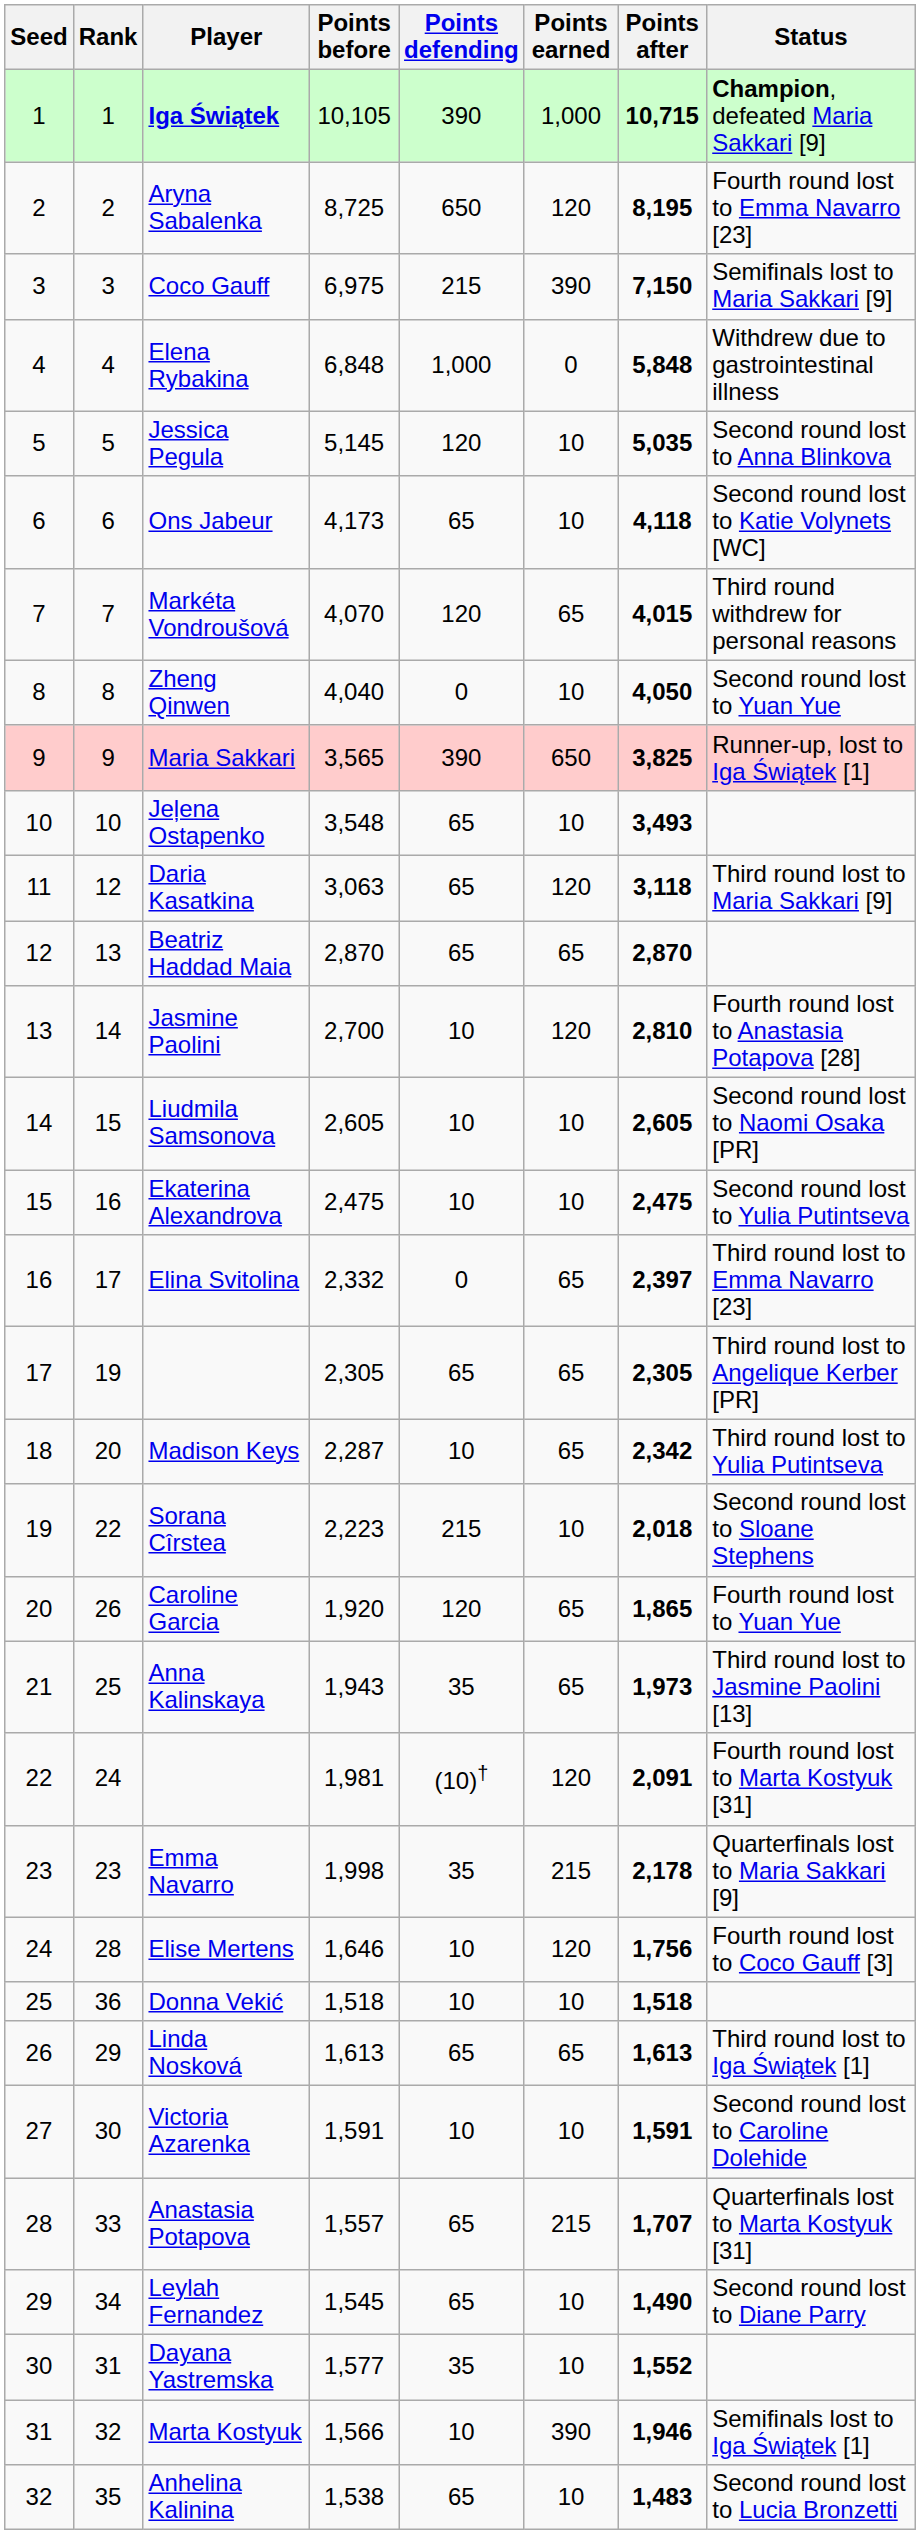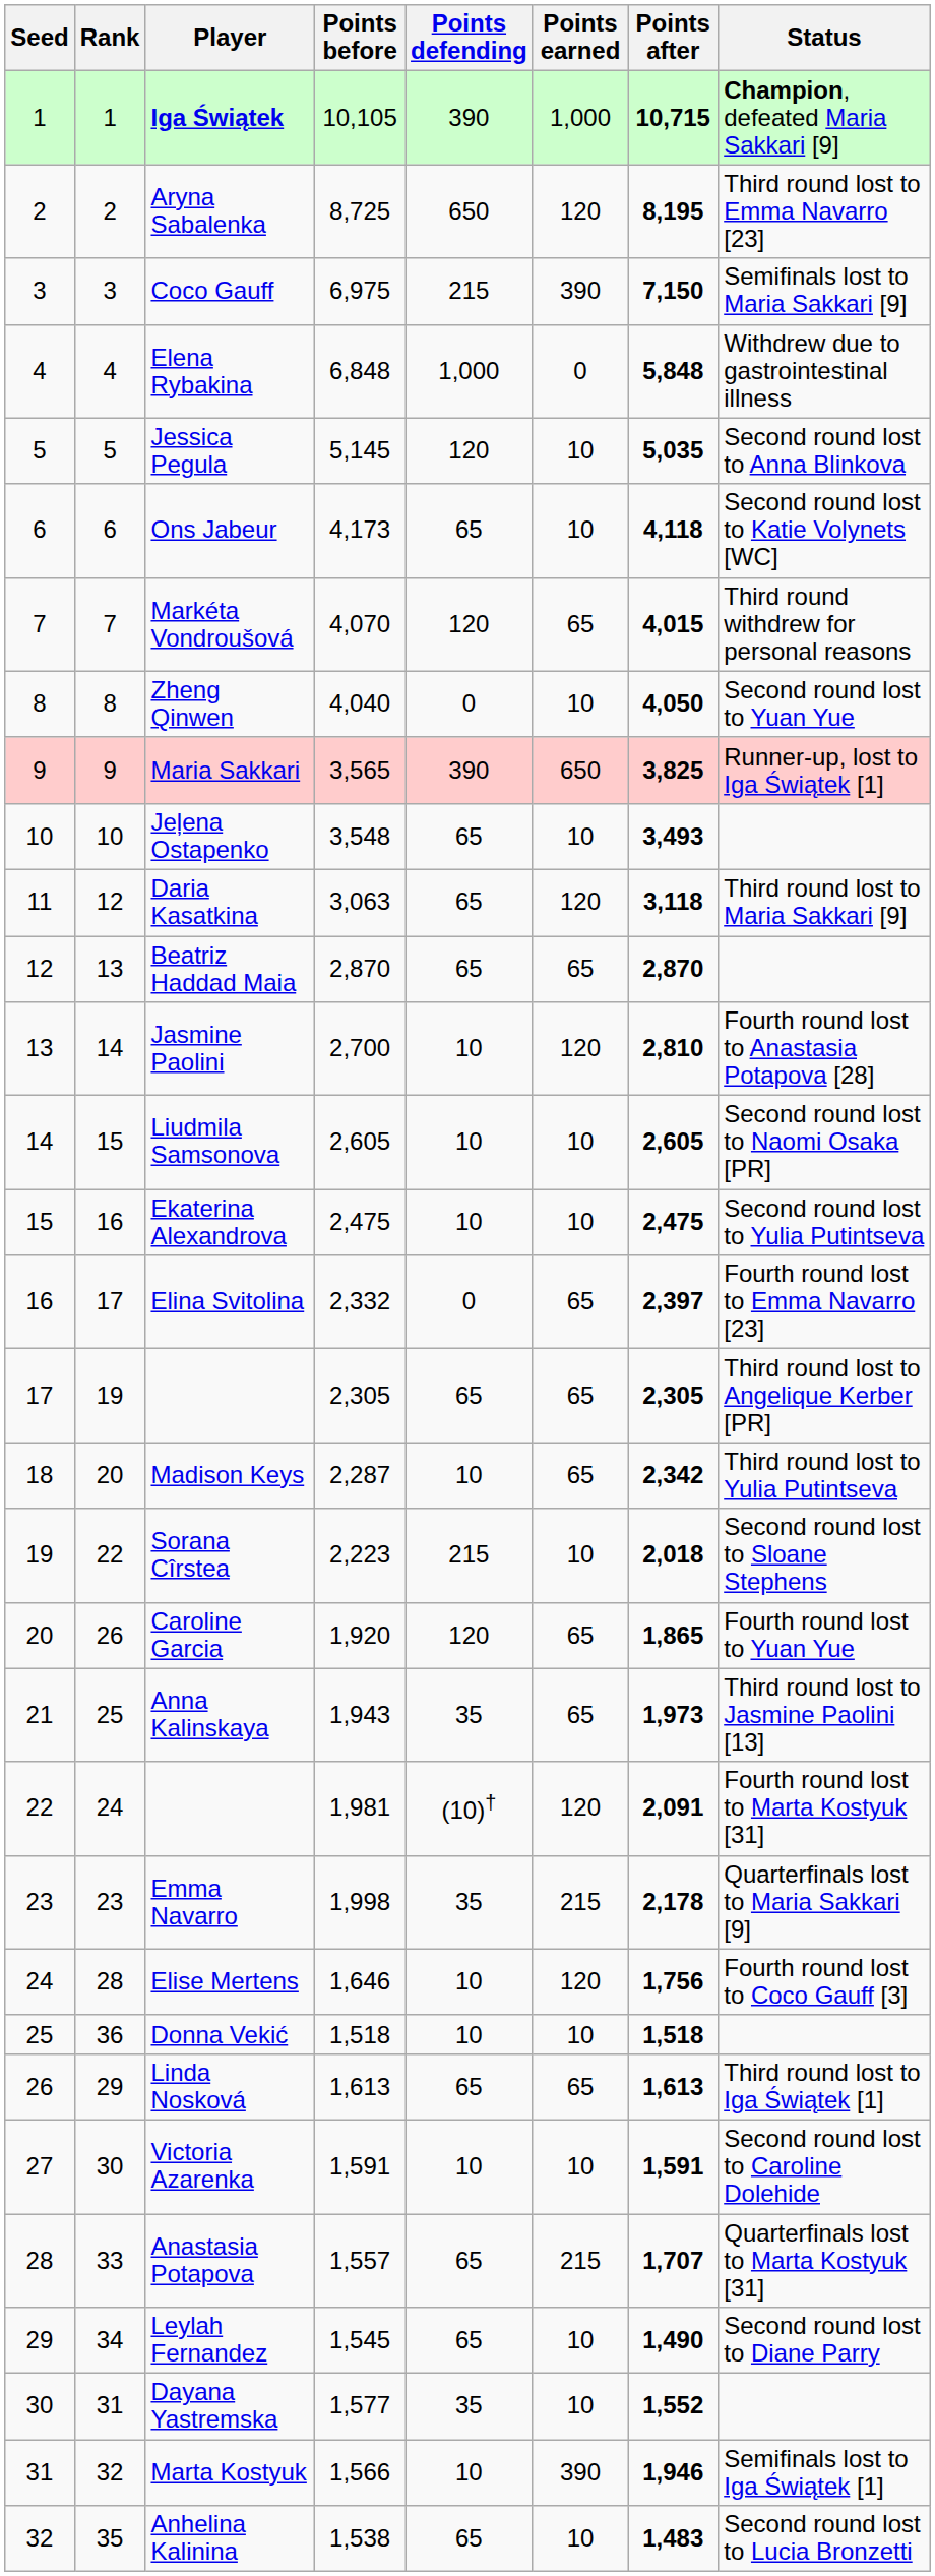Aryna Sabalenka | Status: Fourth round lost to Emma Navarro [23] -> Third round lost to Emma Navarro [23]
Elina Svitolina | Status: Third round lost to Emma Navarro [23] -> Fourth round lost to Emma Navarro [23]
